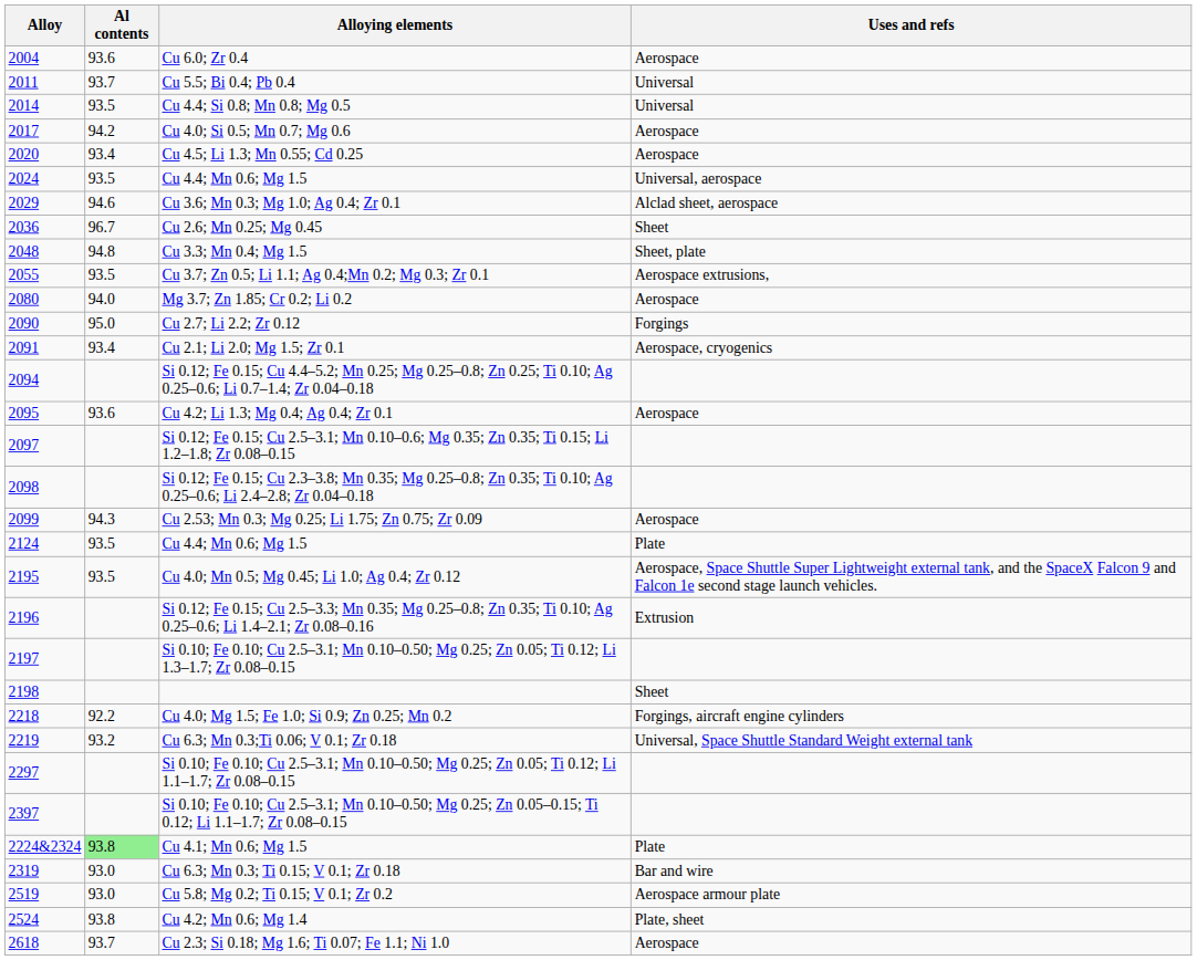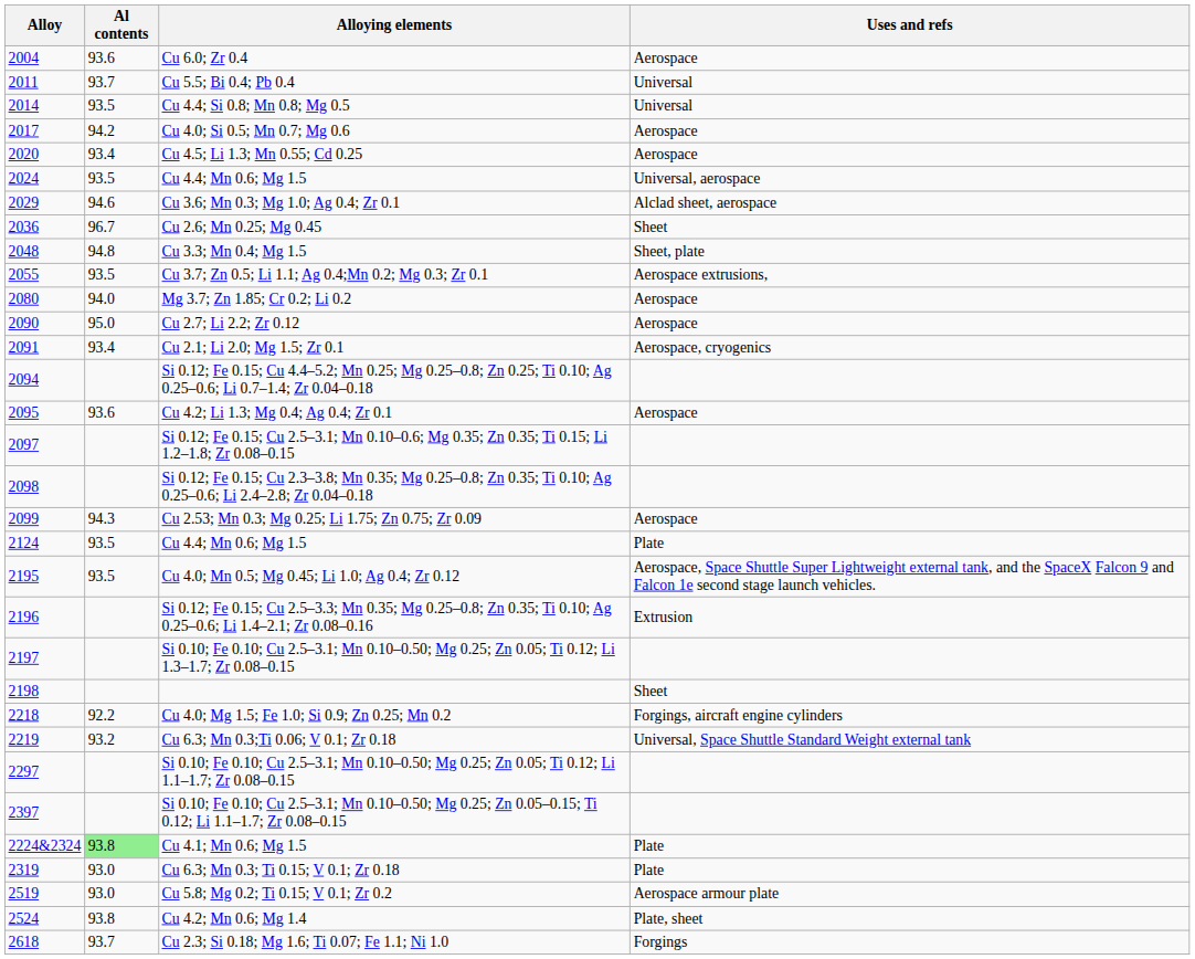Cu 2.7; Li 2.2; Zr 0.12 | Uses and refs: Forgings -> Aerospace
Cu 6.3; Mn 0.3; Ti 0.15; V 0.1; Zr 0.18 | Uses and refs: Bar and wire -> Plate
Cu 2.3; Si 0.18; Mg 1.6; Ti 0.07; Fe 1.1; Ni 1.0 | Uses and refs: Aerospace -> Forgings
